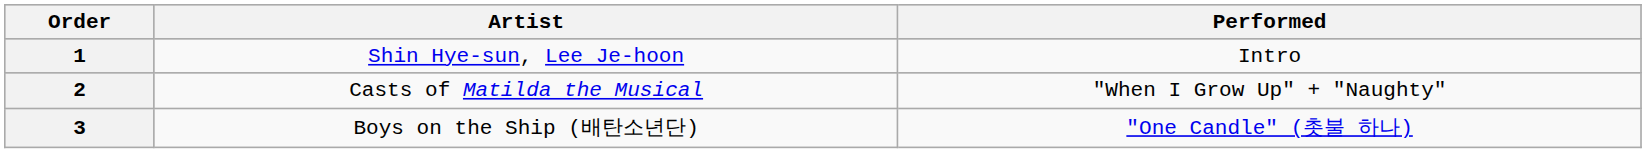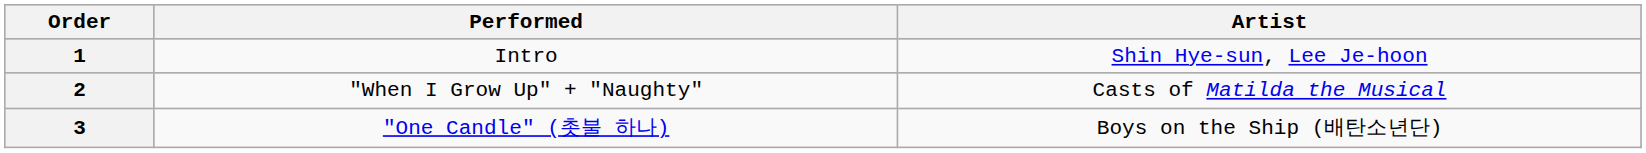columns swapped: Artist <-> Performed
